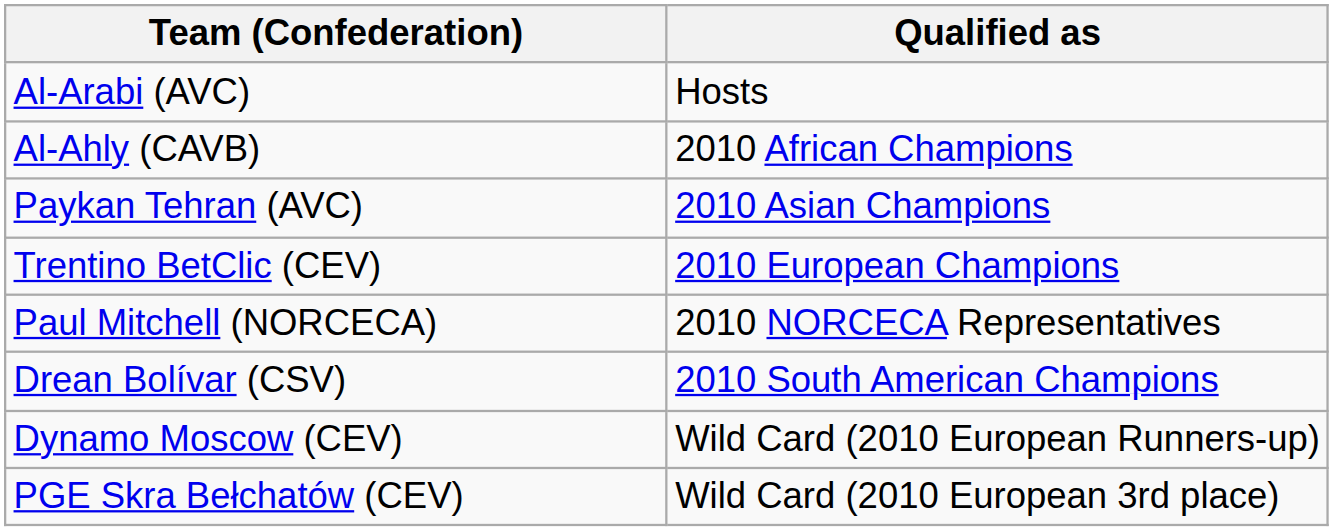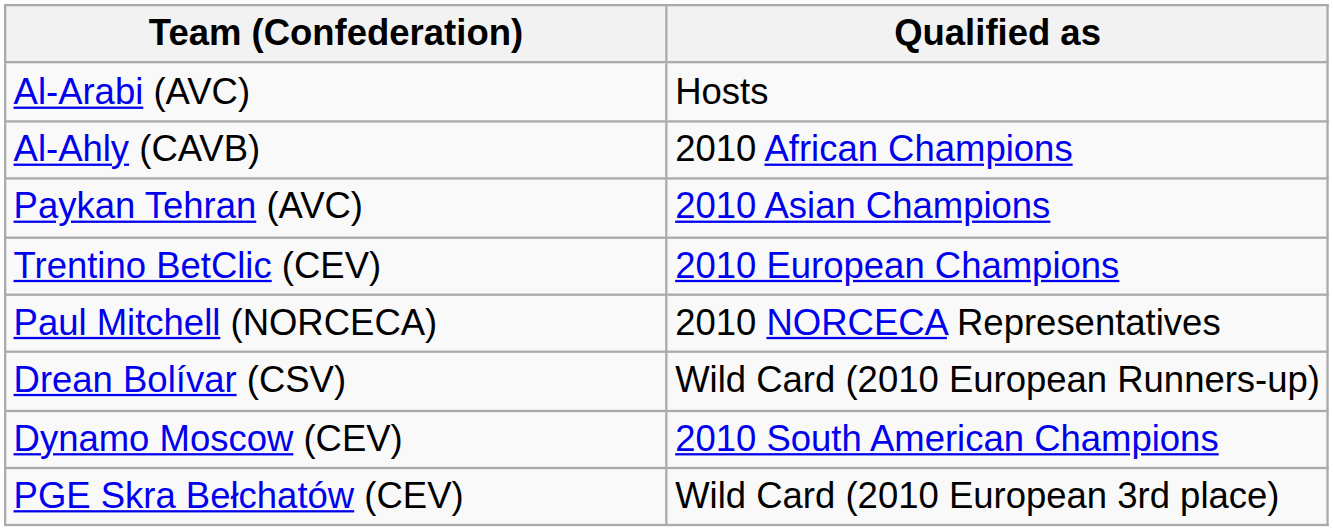Drean Bolívar (CSV) | Qualified as: 2010 South American Champions -> Wild Card (2010 European Runners-up)
Dynamo Moscow (CEV) | Qualified as: Wild Card (2010 European Runners-up) -> 2010 South American Champions
